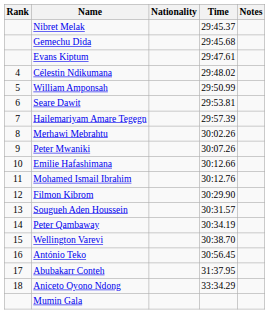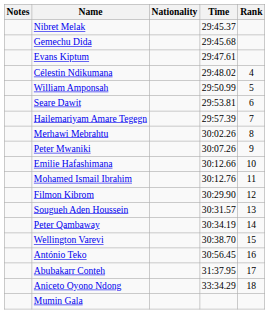columns swapped: Rank <-> Notes
